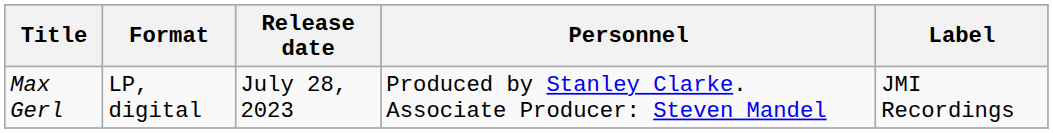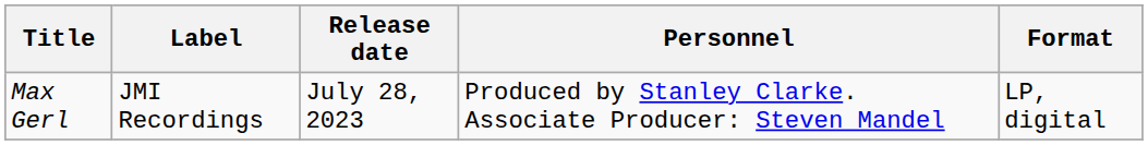columns swapped: Label <-> Format
